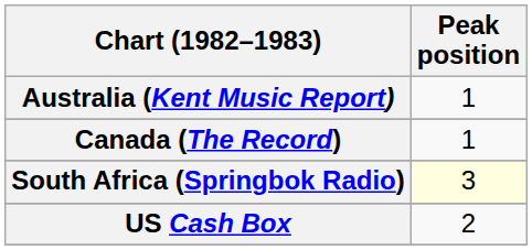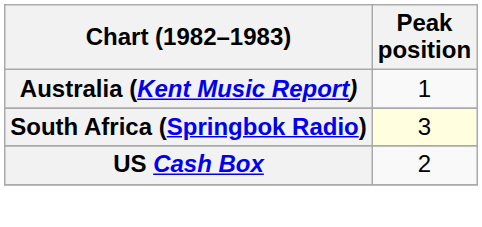- row: Canada (The Record) | 1
